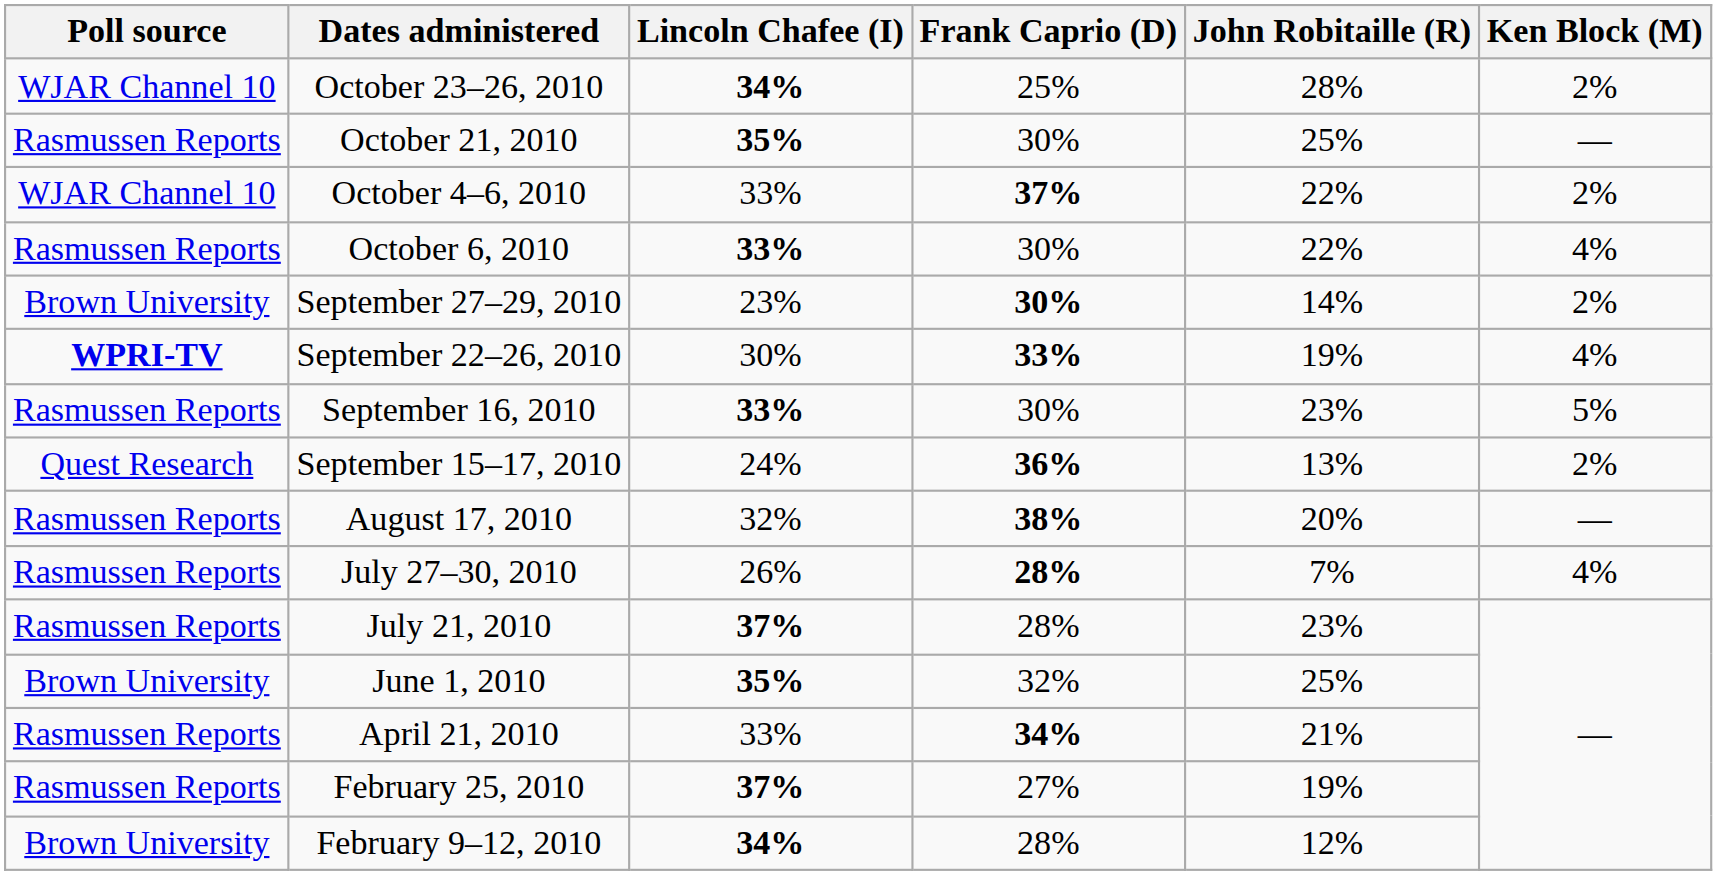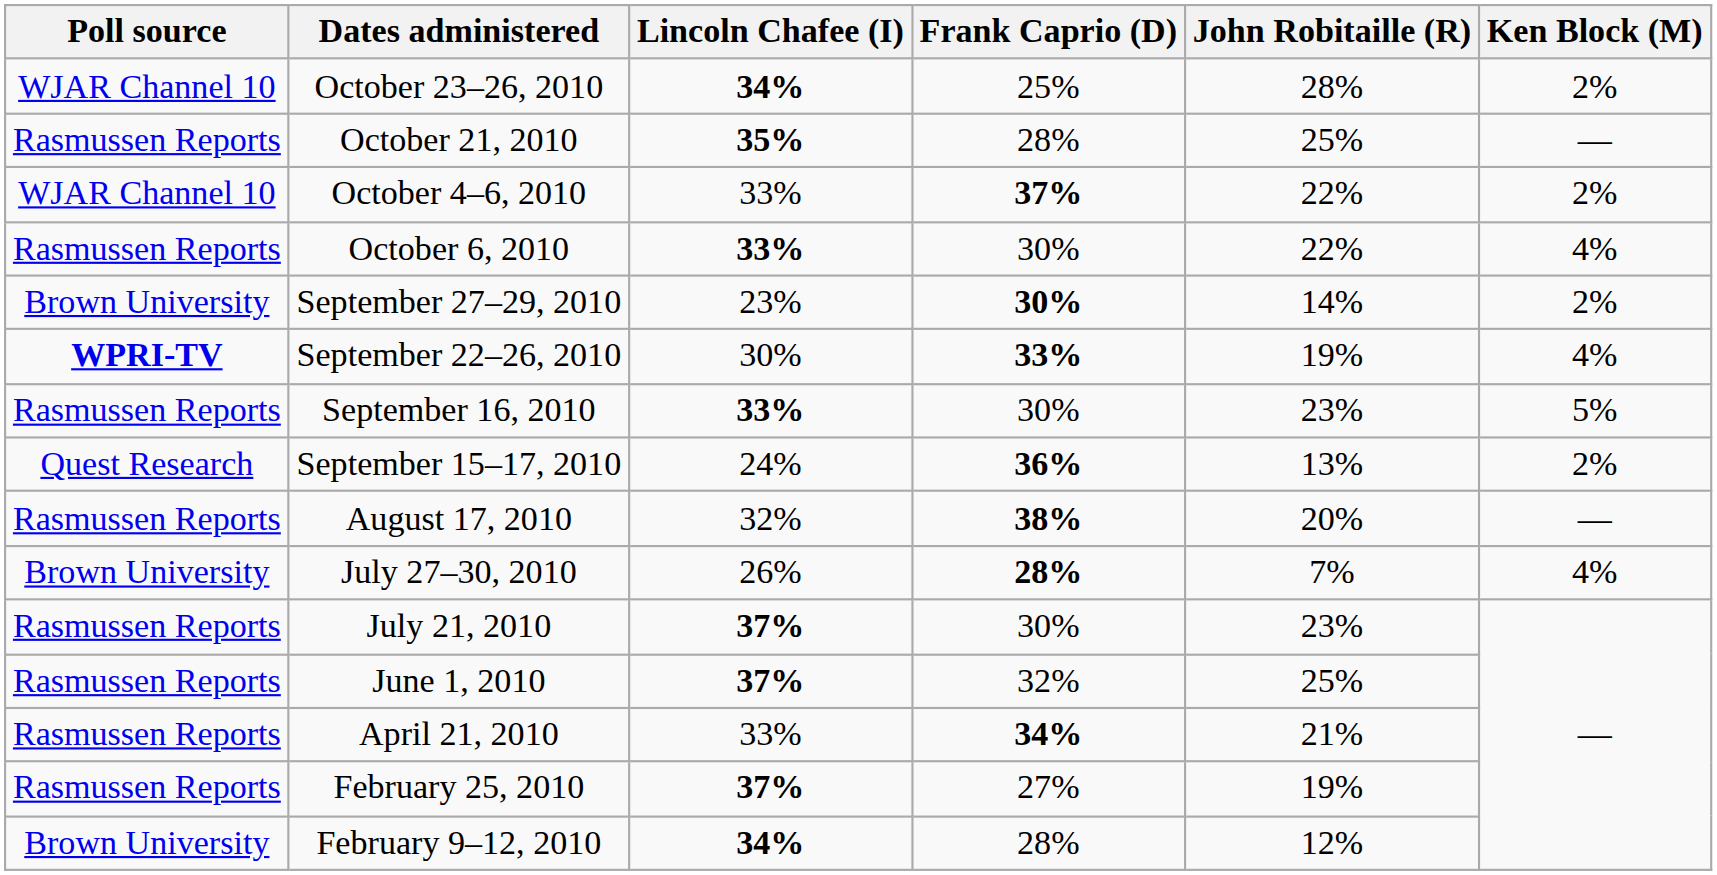October 21, 2010 | Frank Caprio (D): 30% -> 28%
July 27–30, 2010 | Poll source: Rasmussen Reports -> Brown University
July 21, 2010 | Frank Caprio (D): 28% -> 30%
June 1, 2010 | Poll source: Brown University -> Rasmussen Reports
June 1, 2010 | Lincoln Chafee (I): 35% -> 37%
